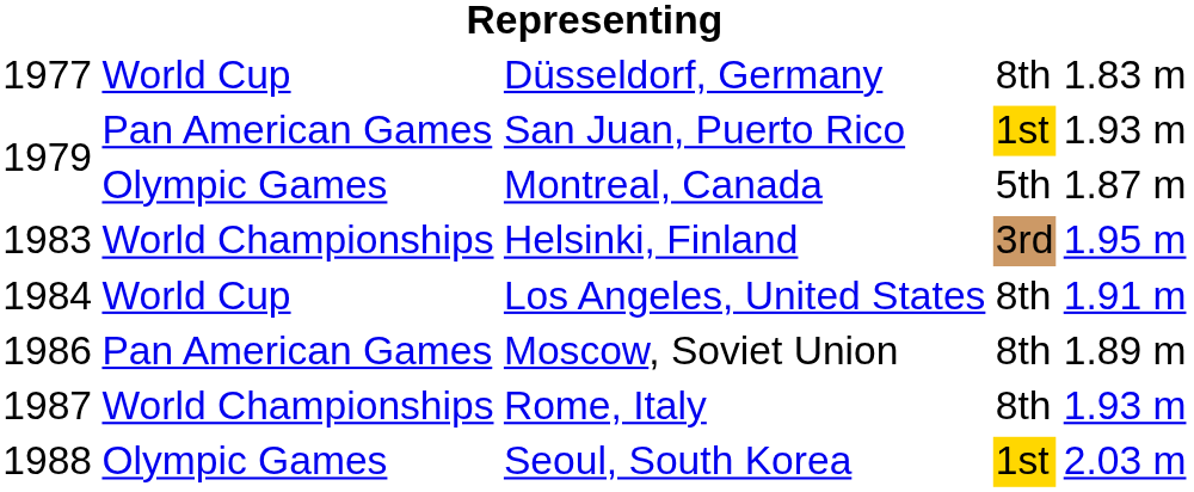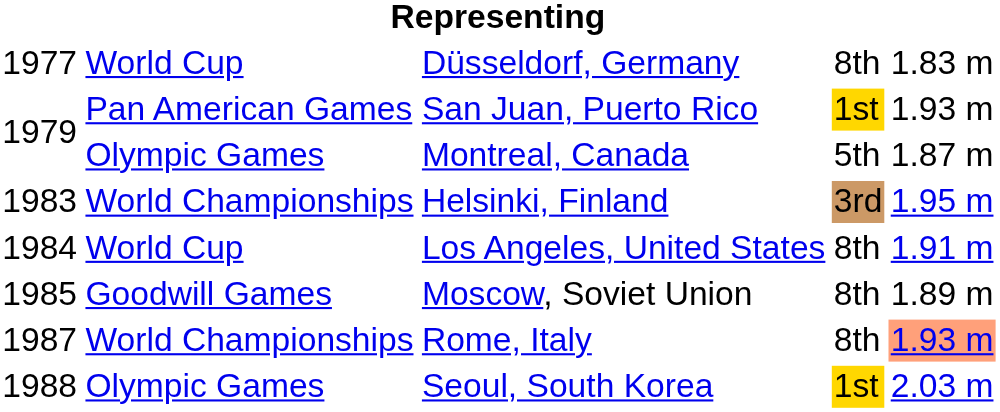Moscow, Soviet Union | column 1: 1986 -> 1985
Moscow, Soviet Union | column 2: Pan American Games -> Goodwill Games
Rome, Italy | column 5: no background -> lightsalmon background
